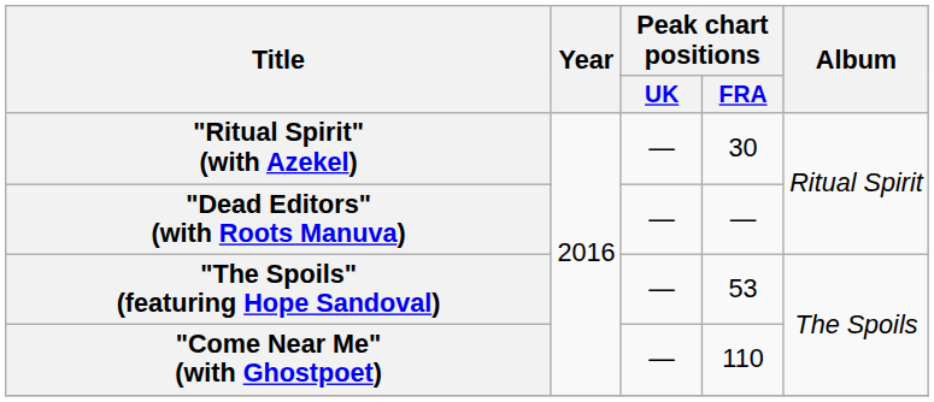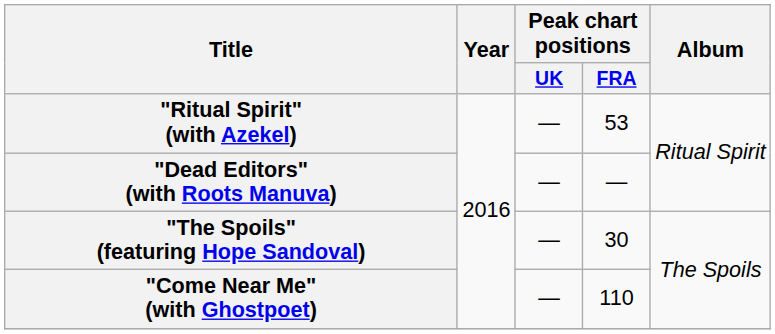"Ritual Spirit" (with Azekel) | Peak chart positions / FRA: 30 -> 53
"The Spoils" (featuring Hope Sandoval) | Peak chart positions / FRA: 53 -> 30
